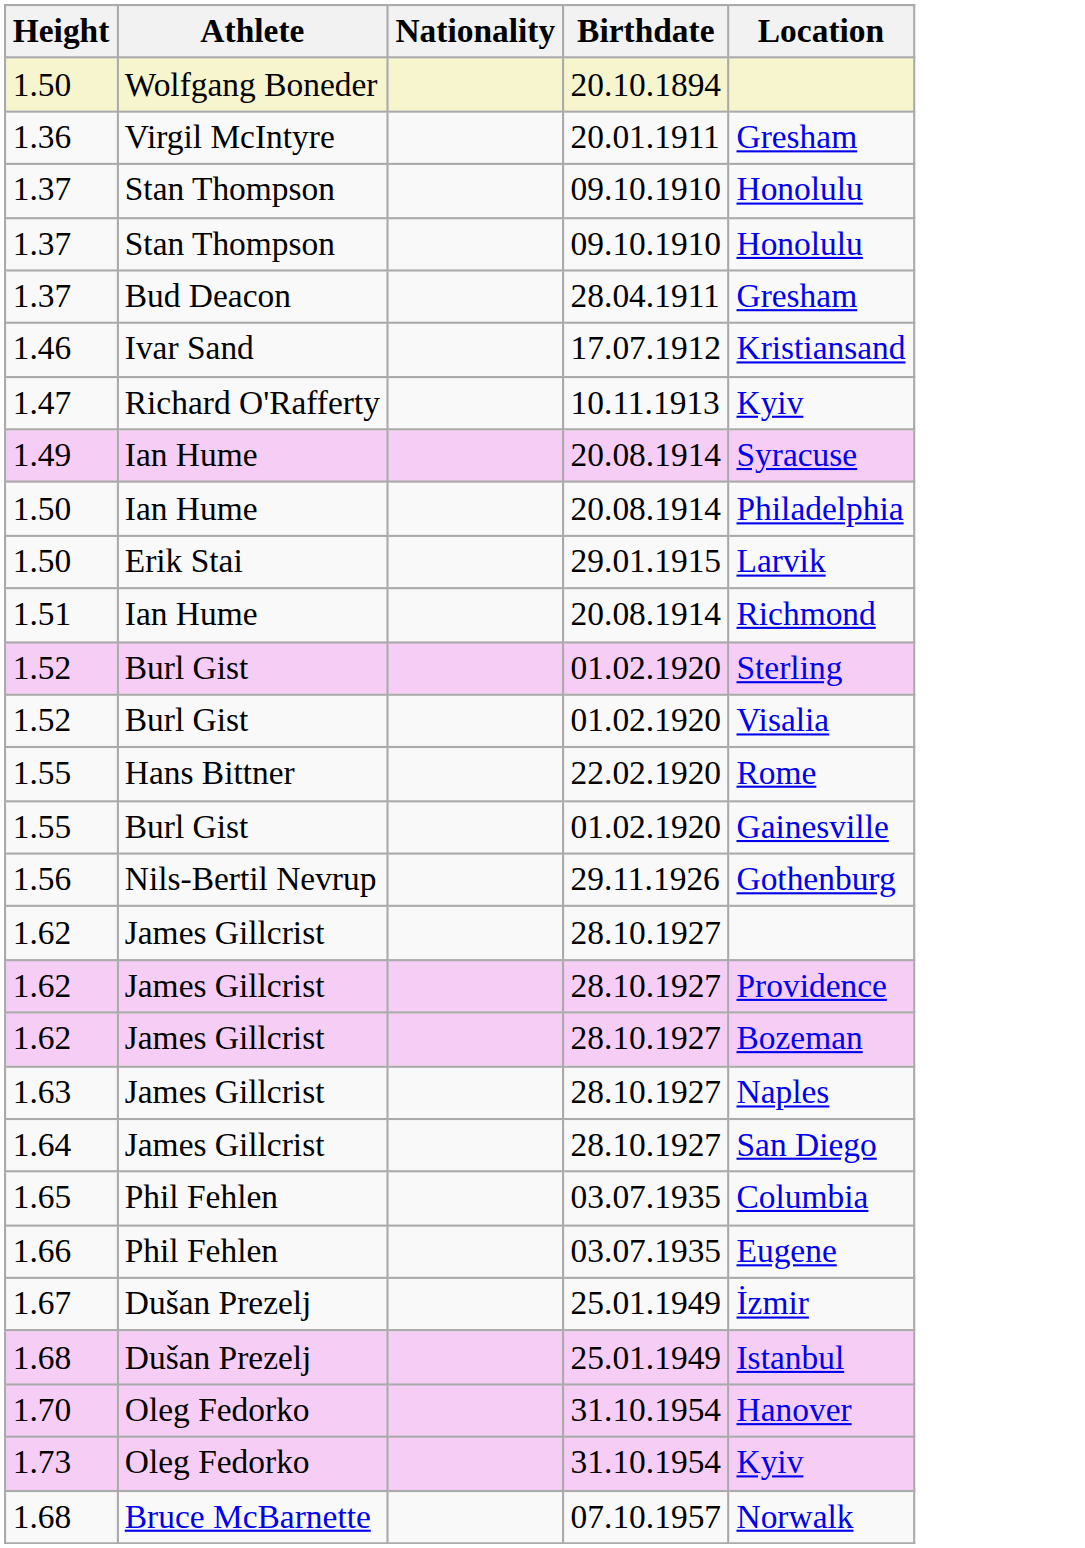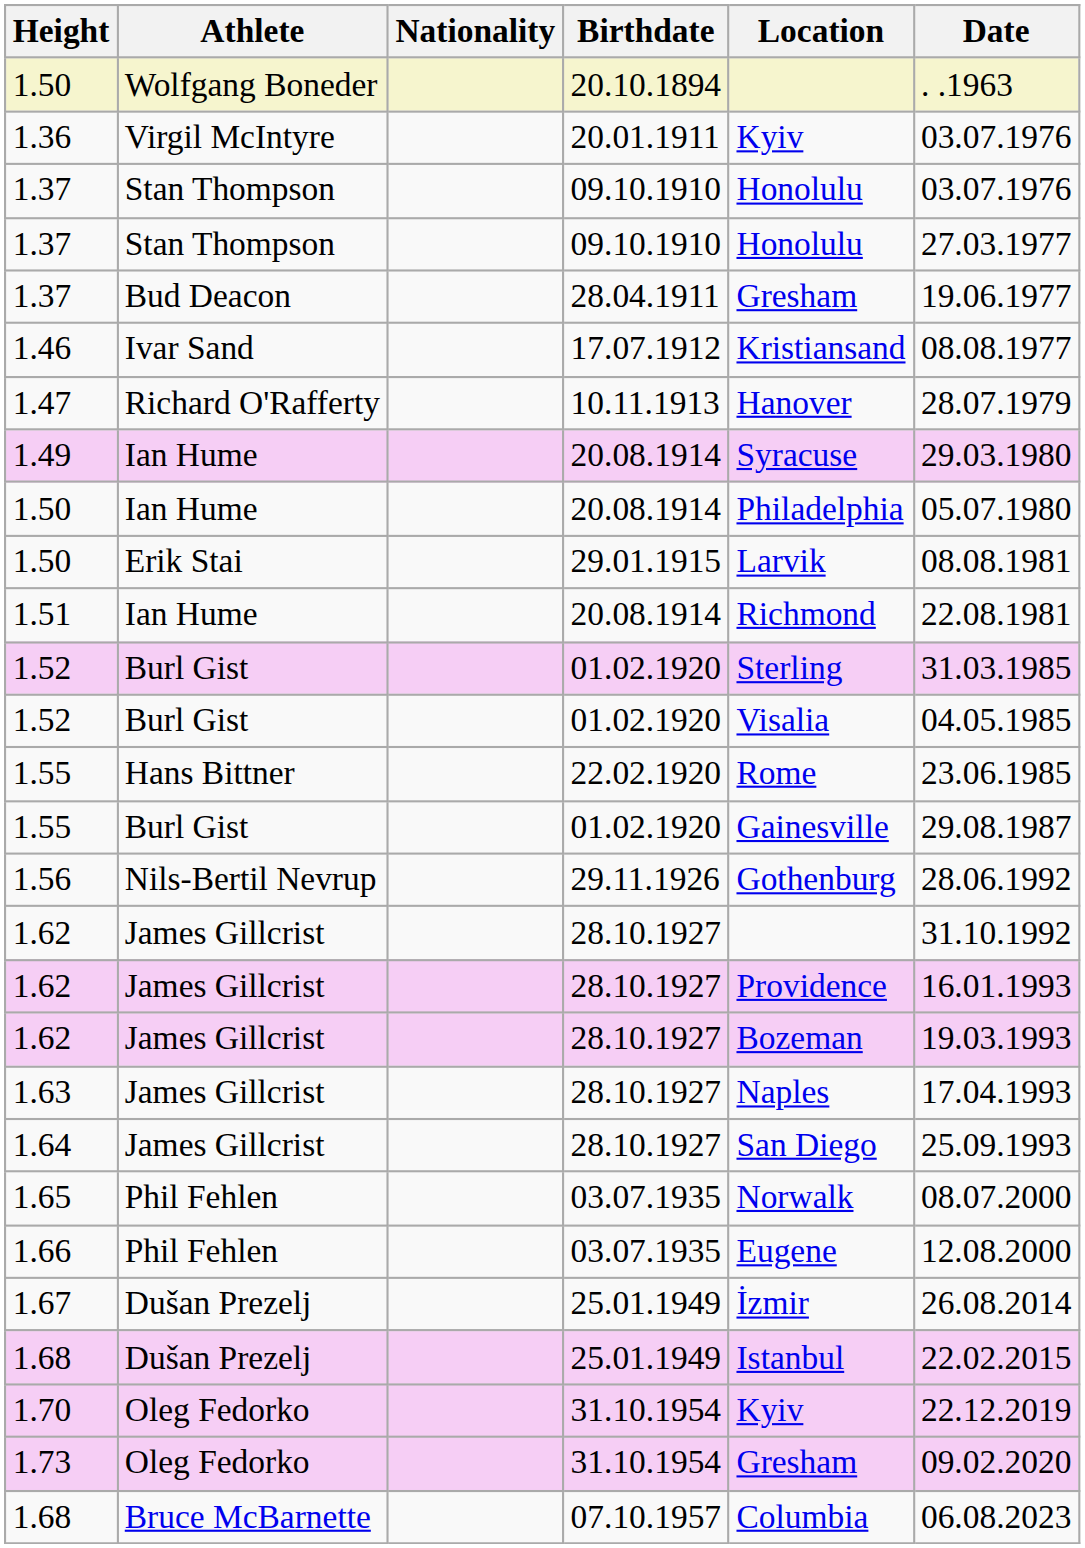+ column: Date | . .1963 | 03.07.1976 | 03.07.1976 | 27.03.1977 | 19.06.1977 | 08.08.1977 | 28.07.1979 | 29.03.1980 | 05.07.1980 | 08.08.1981 | 22.08.1981 | 31.03.1985 | 04.05.1985 | 23.06.1985 | 29.08.1987 | 28.06.1992 | 31.10.1992 | 16.01.1993 | 19.03.1993 | 17.04.1993 | 25.09.1993 | 08.07.2000 | 12.08.2000 | 26.08.2014 | 22.02.2015 | 22.12.2019 | 09.02.2020 | 06.08.2023
1.36 | Location: Gresham -> Kyiv
1.47 | Location: Kyiv -> Hanover
1.65 | Location: Columbia -> Norwalk
1.70 | Location: Hanover -> Kyiv
1.73 | Location: Kyiv -> Gresham
1.68 / Bruce McBarnette | Location: Norwalk -> Columbia
